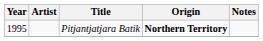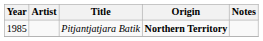Pitjantjatjara Batik | Year: 1995 -> 1985
